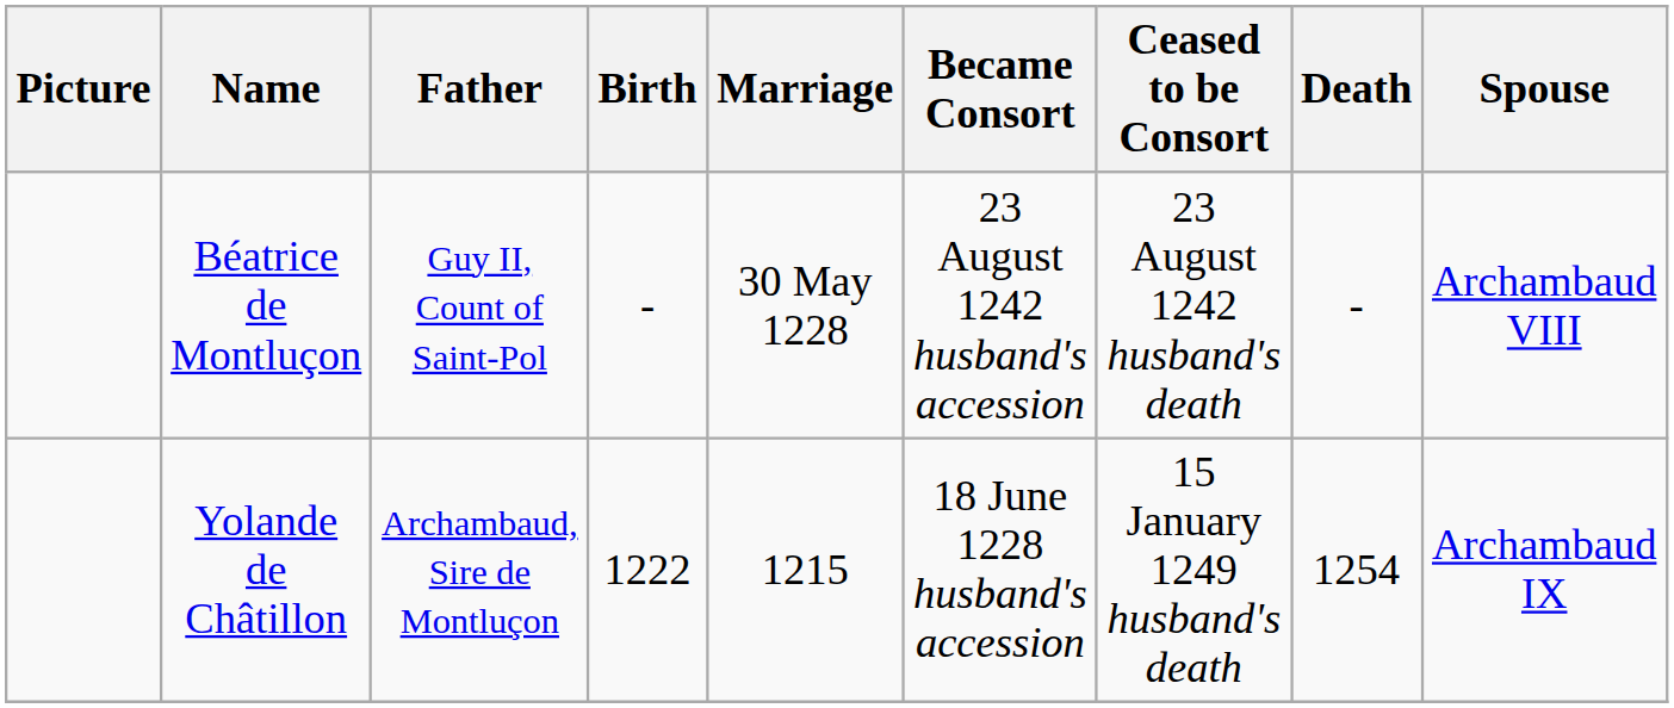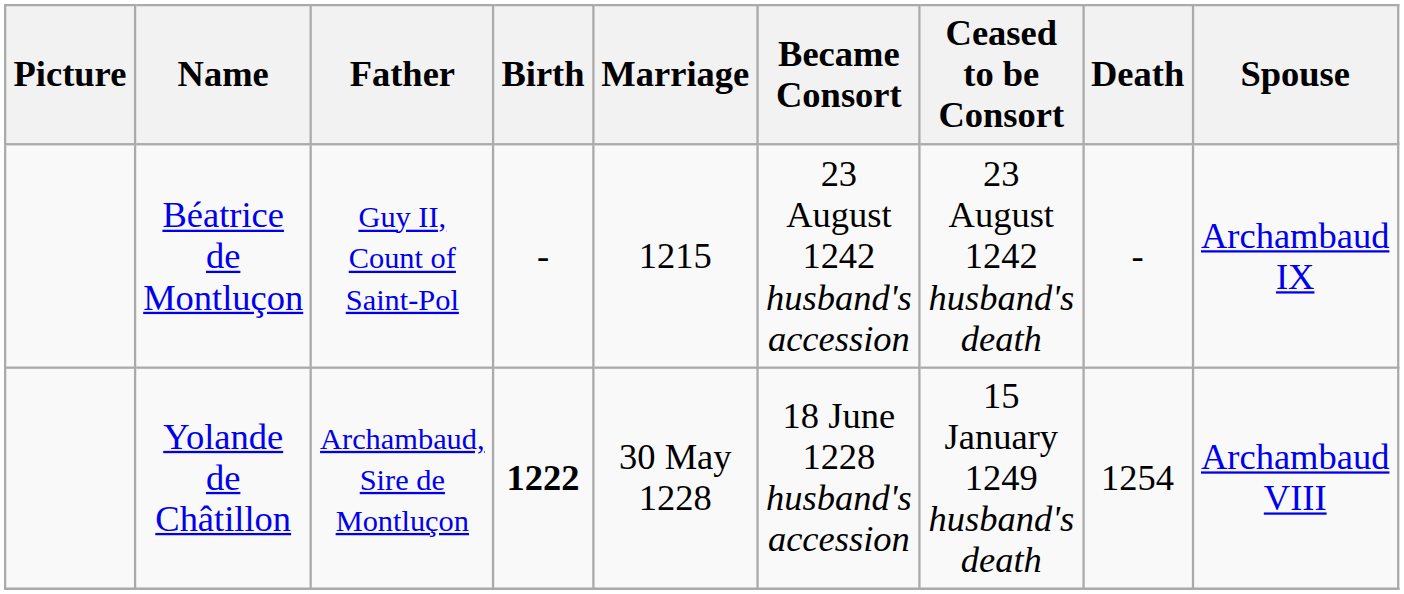Béatrice de Montluçon | Marriage: 30 May 1228 -> 1215
Béatrice de Montluçon | Spouse: Archambaud VIII -> Archambaud IX
Yolande de Châtillon | Birth: normal -> bold
Yolande de Châtillon | Marriage: 1215 -> 30 May 1228
Yolande de Châtillon | Spouse: Archambaud IX -> Archambaud VIII
